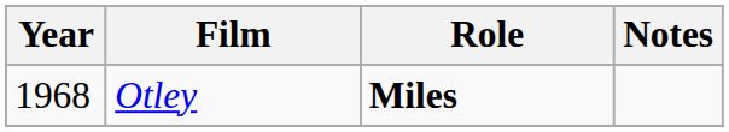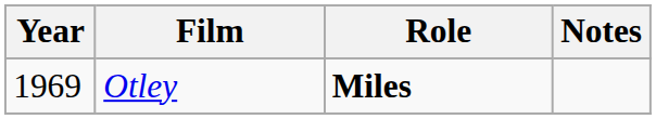Otley | Year: 1968 -> 1969
